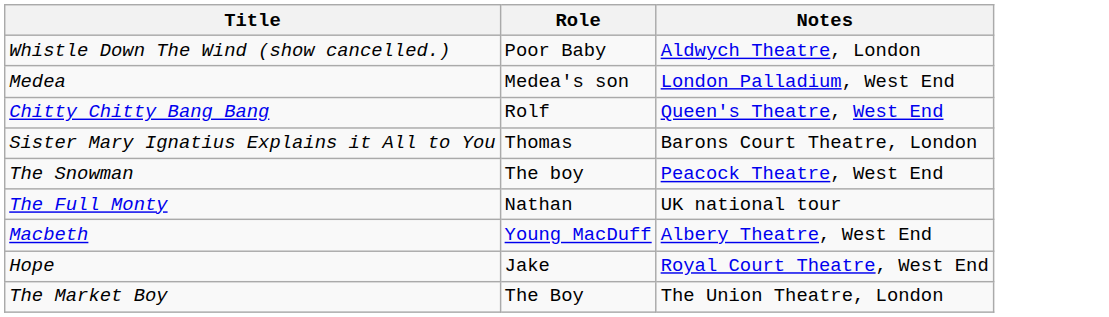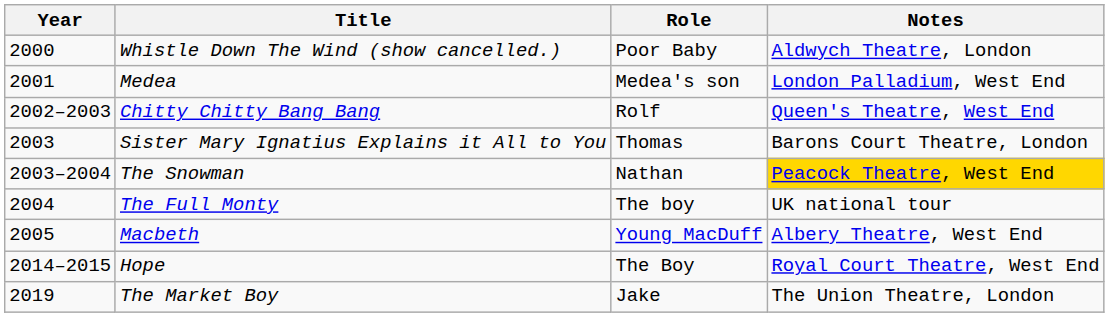+ column: Year | 2000 | 2001 | 2002–2003 | 2003 | 2003–2004 | 2004 | 2005 | 2014–2015 | 2019
The Snowman | Role: The boy -> Nathan
The Snowman | Notes: no background -> gold background
The Full Monty | Role: Nathan -> The boy
Hope | Role: Jake -> The Boy
The Market Boy | Role: The Boy -> Jake
